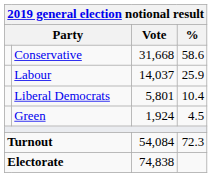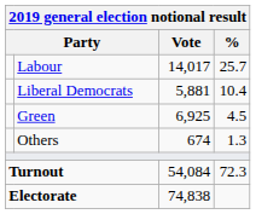- row: Conservative | 31,668 | 58.6
Labour | Vote: 14,037 -> 14,017
Labour | %: 25.9 -> 25.7
Liberal Democrats | Vote: 5,801 -> 5,881
Green | Vote: 1,924 -> 6,925
+ row: Others | 674 | 1.3
